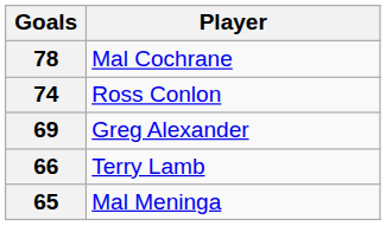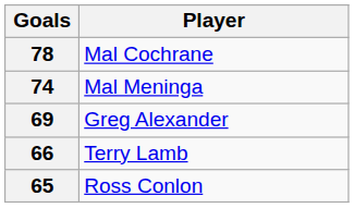74 | Player: Ross Conlon -> Mal Meninga
65 | Player: Mal Meninga -> Ross Conlon
